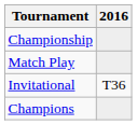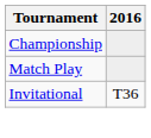- row: Champions
